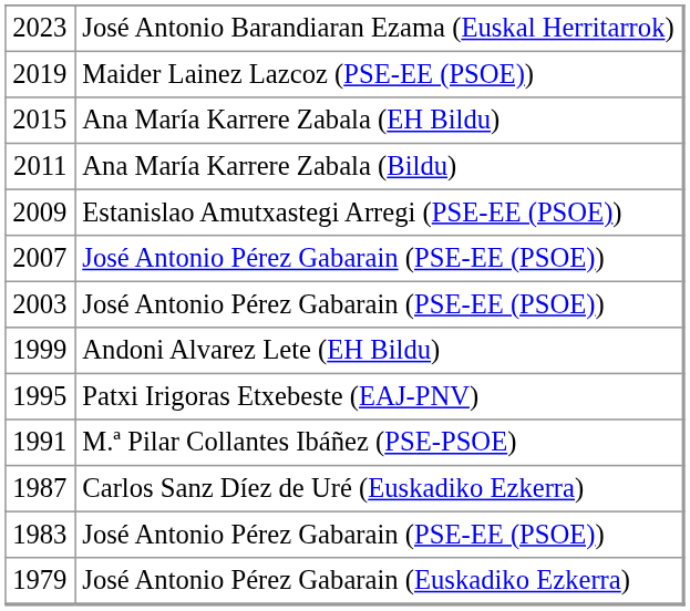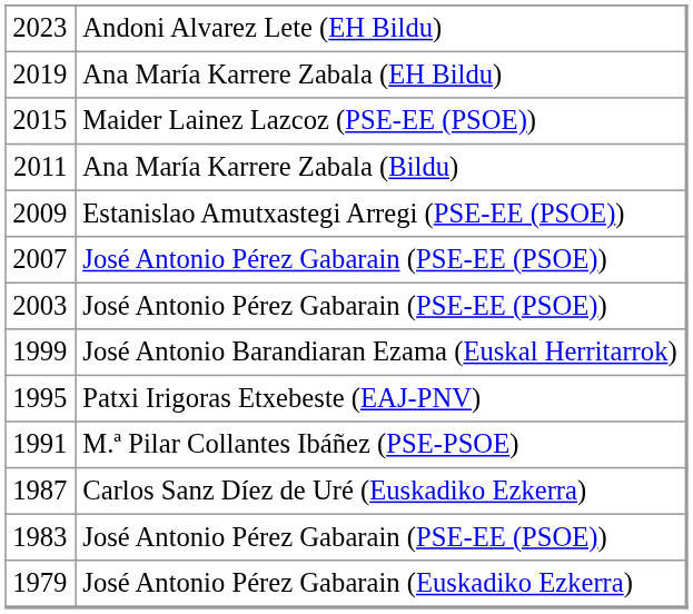2023 | column 2: José Antonio Barandiaran Ezama (Euskal Herritarrok) -> Andoni Alvarez Lete (EH Bildu)
2019 | column 2: Maider Lainez Lazcoz (PSE-EE (PSOE)) -> Ana María Karrere Zabala (EH Bildu)
2015 | column 2: Ana María Karrere Zabala (EH Bildu) -> Maider Lainez Lazcoz (PSE-EE (PSOE))
1999 | column 2: Andoni Alvarez Lete (EH Bildu) -> José Antonio Barandiaran Ezama (Euskal Herritarrok)
